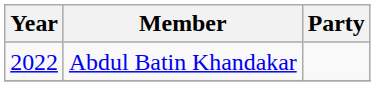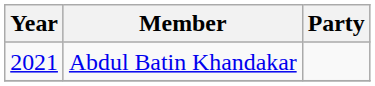Abdul Batin Khandakar | Year: 2022 -> 2021
